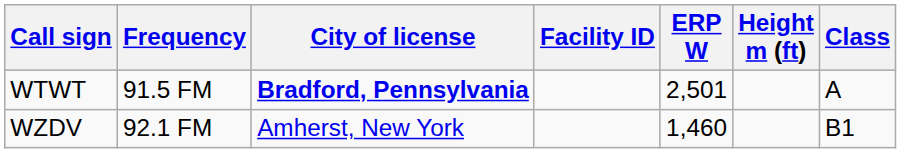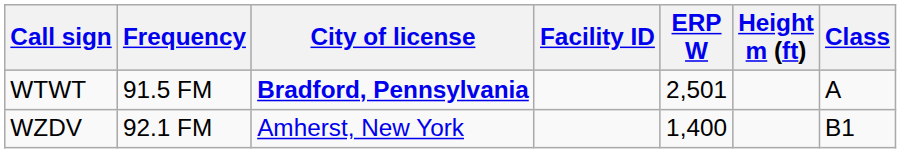WZDV | ERP W: 1,460 -> 1,400
